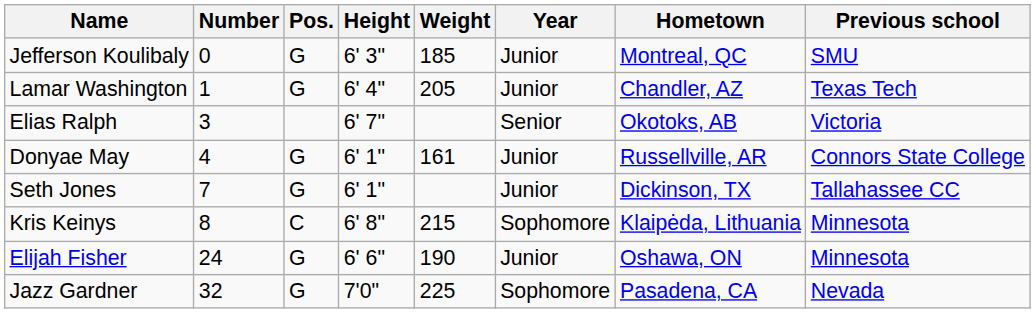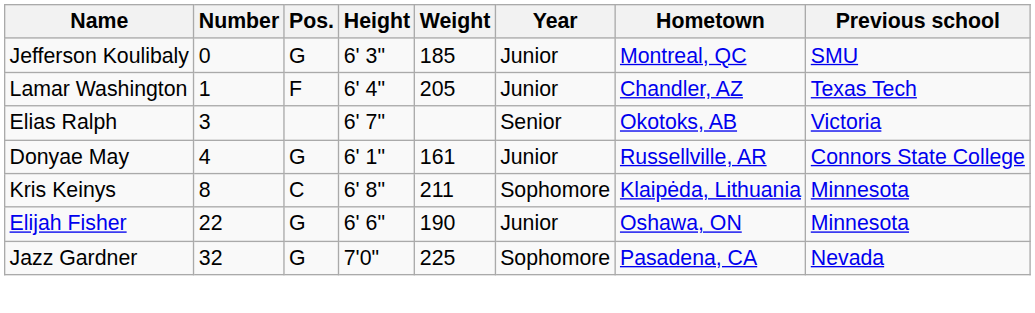Lamar Washington | Pos.: G -> F
- row: Seth Jones | 7 | G | 6' 1" | Junior | Dickinson, TX | Tallahassee CC
Kris Keinys | Weight: 215 -> 211
Elijah Fisher | Number: 24 -> 22
